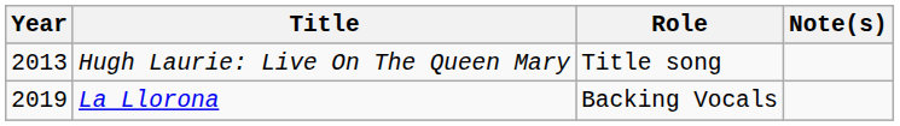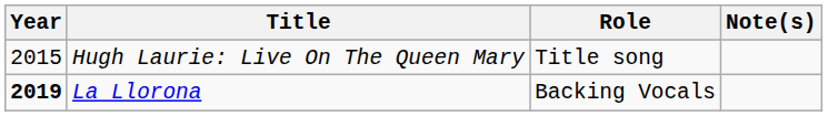Hugh Laurie: Live On The Queen Mary | Year: 2013 -> 2015
La Llorona | Year: normal -> bold
